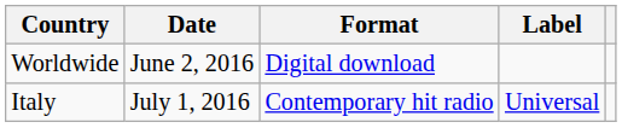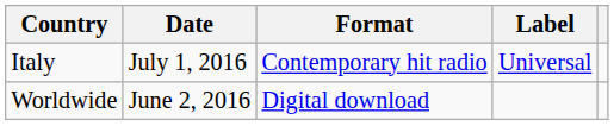rows swapped: Worldwide <-> Italy
